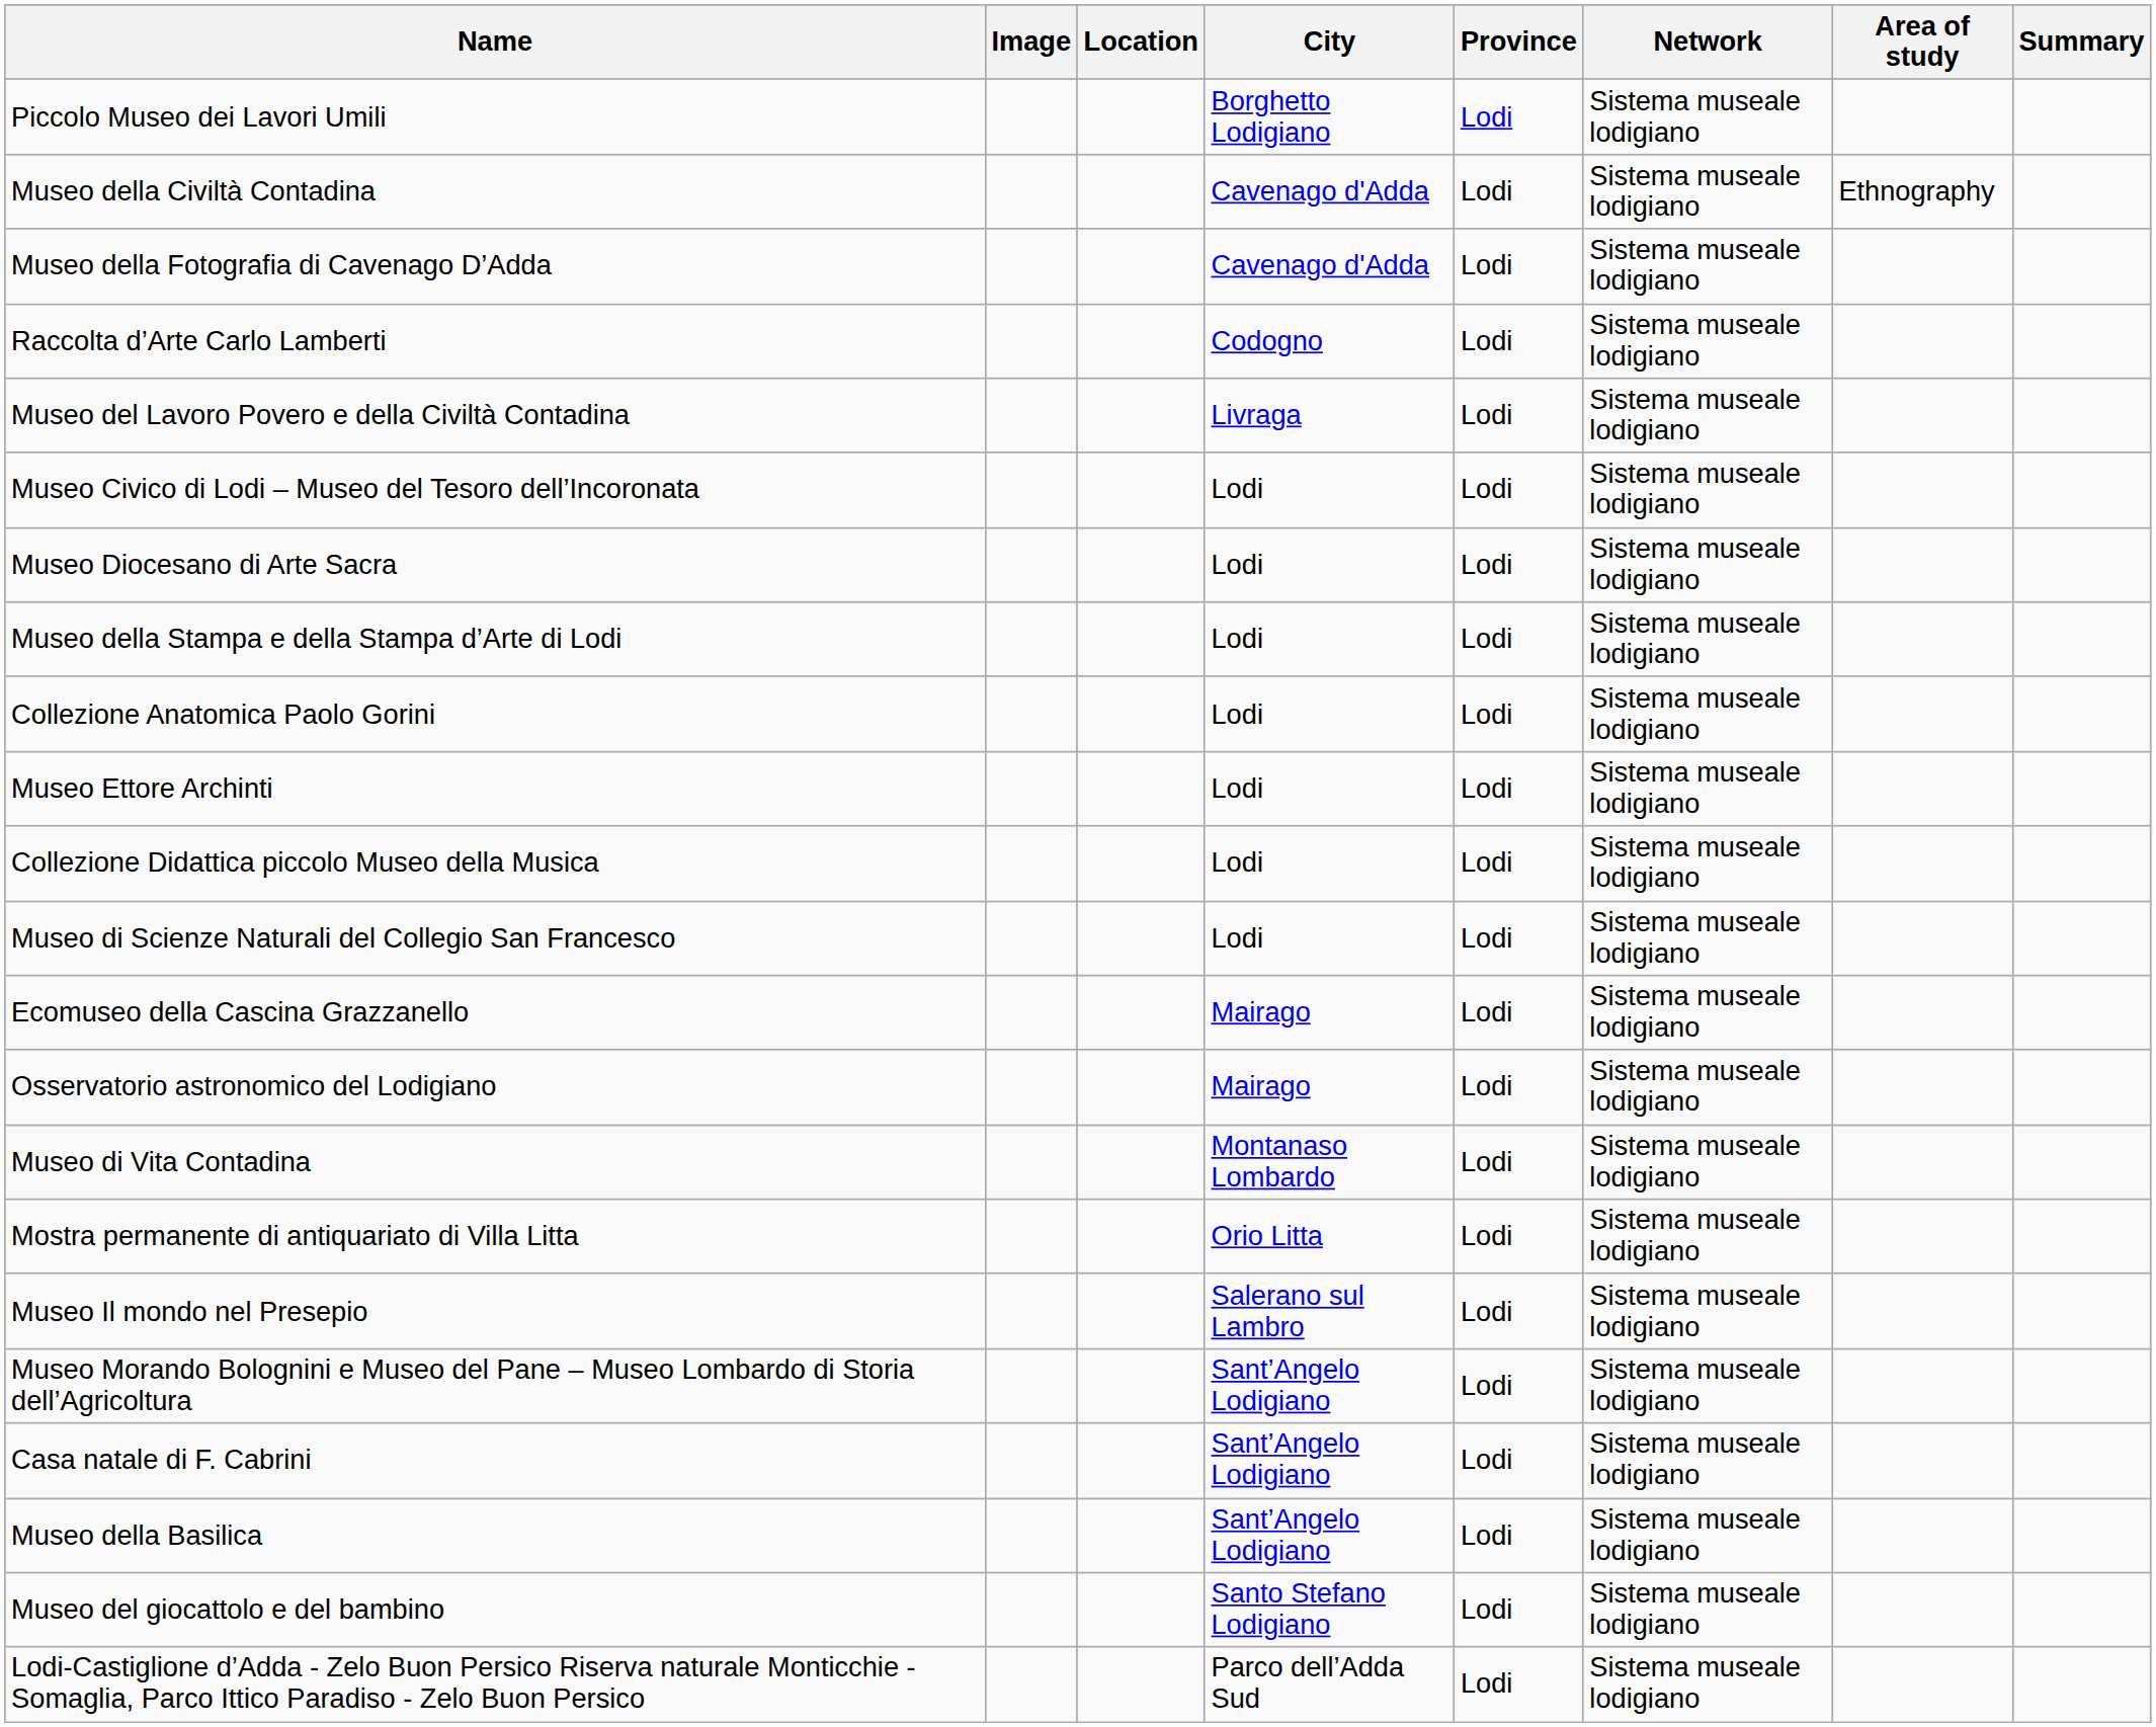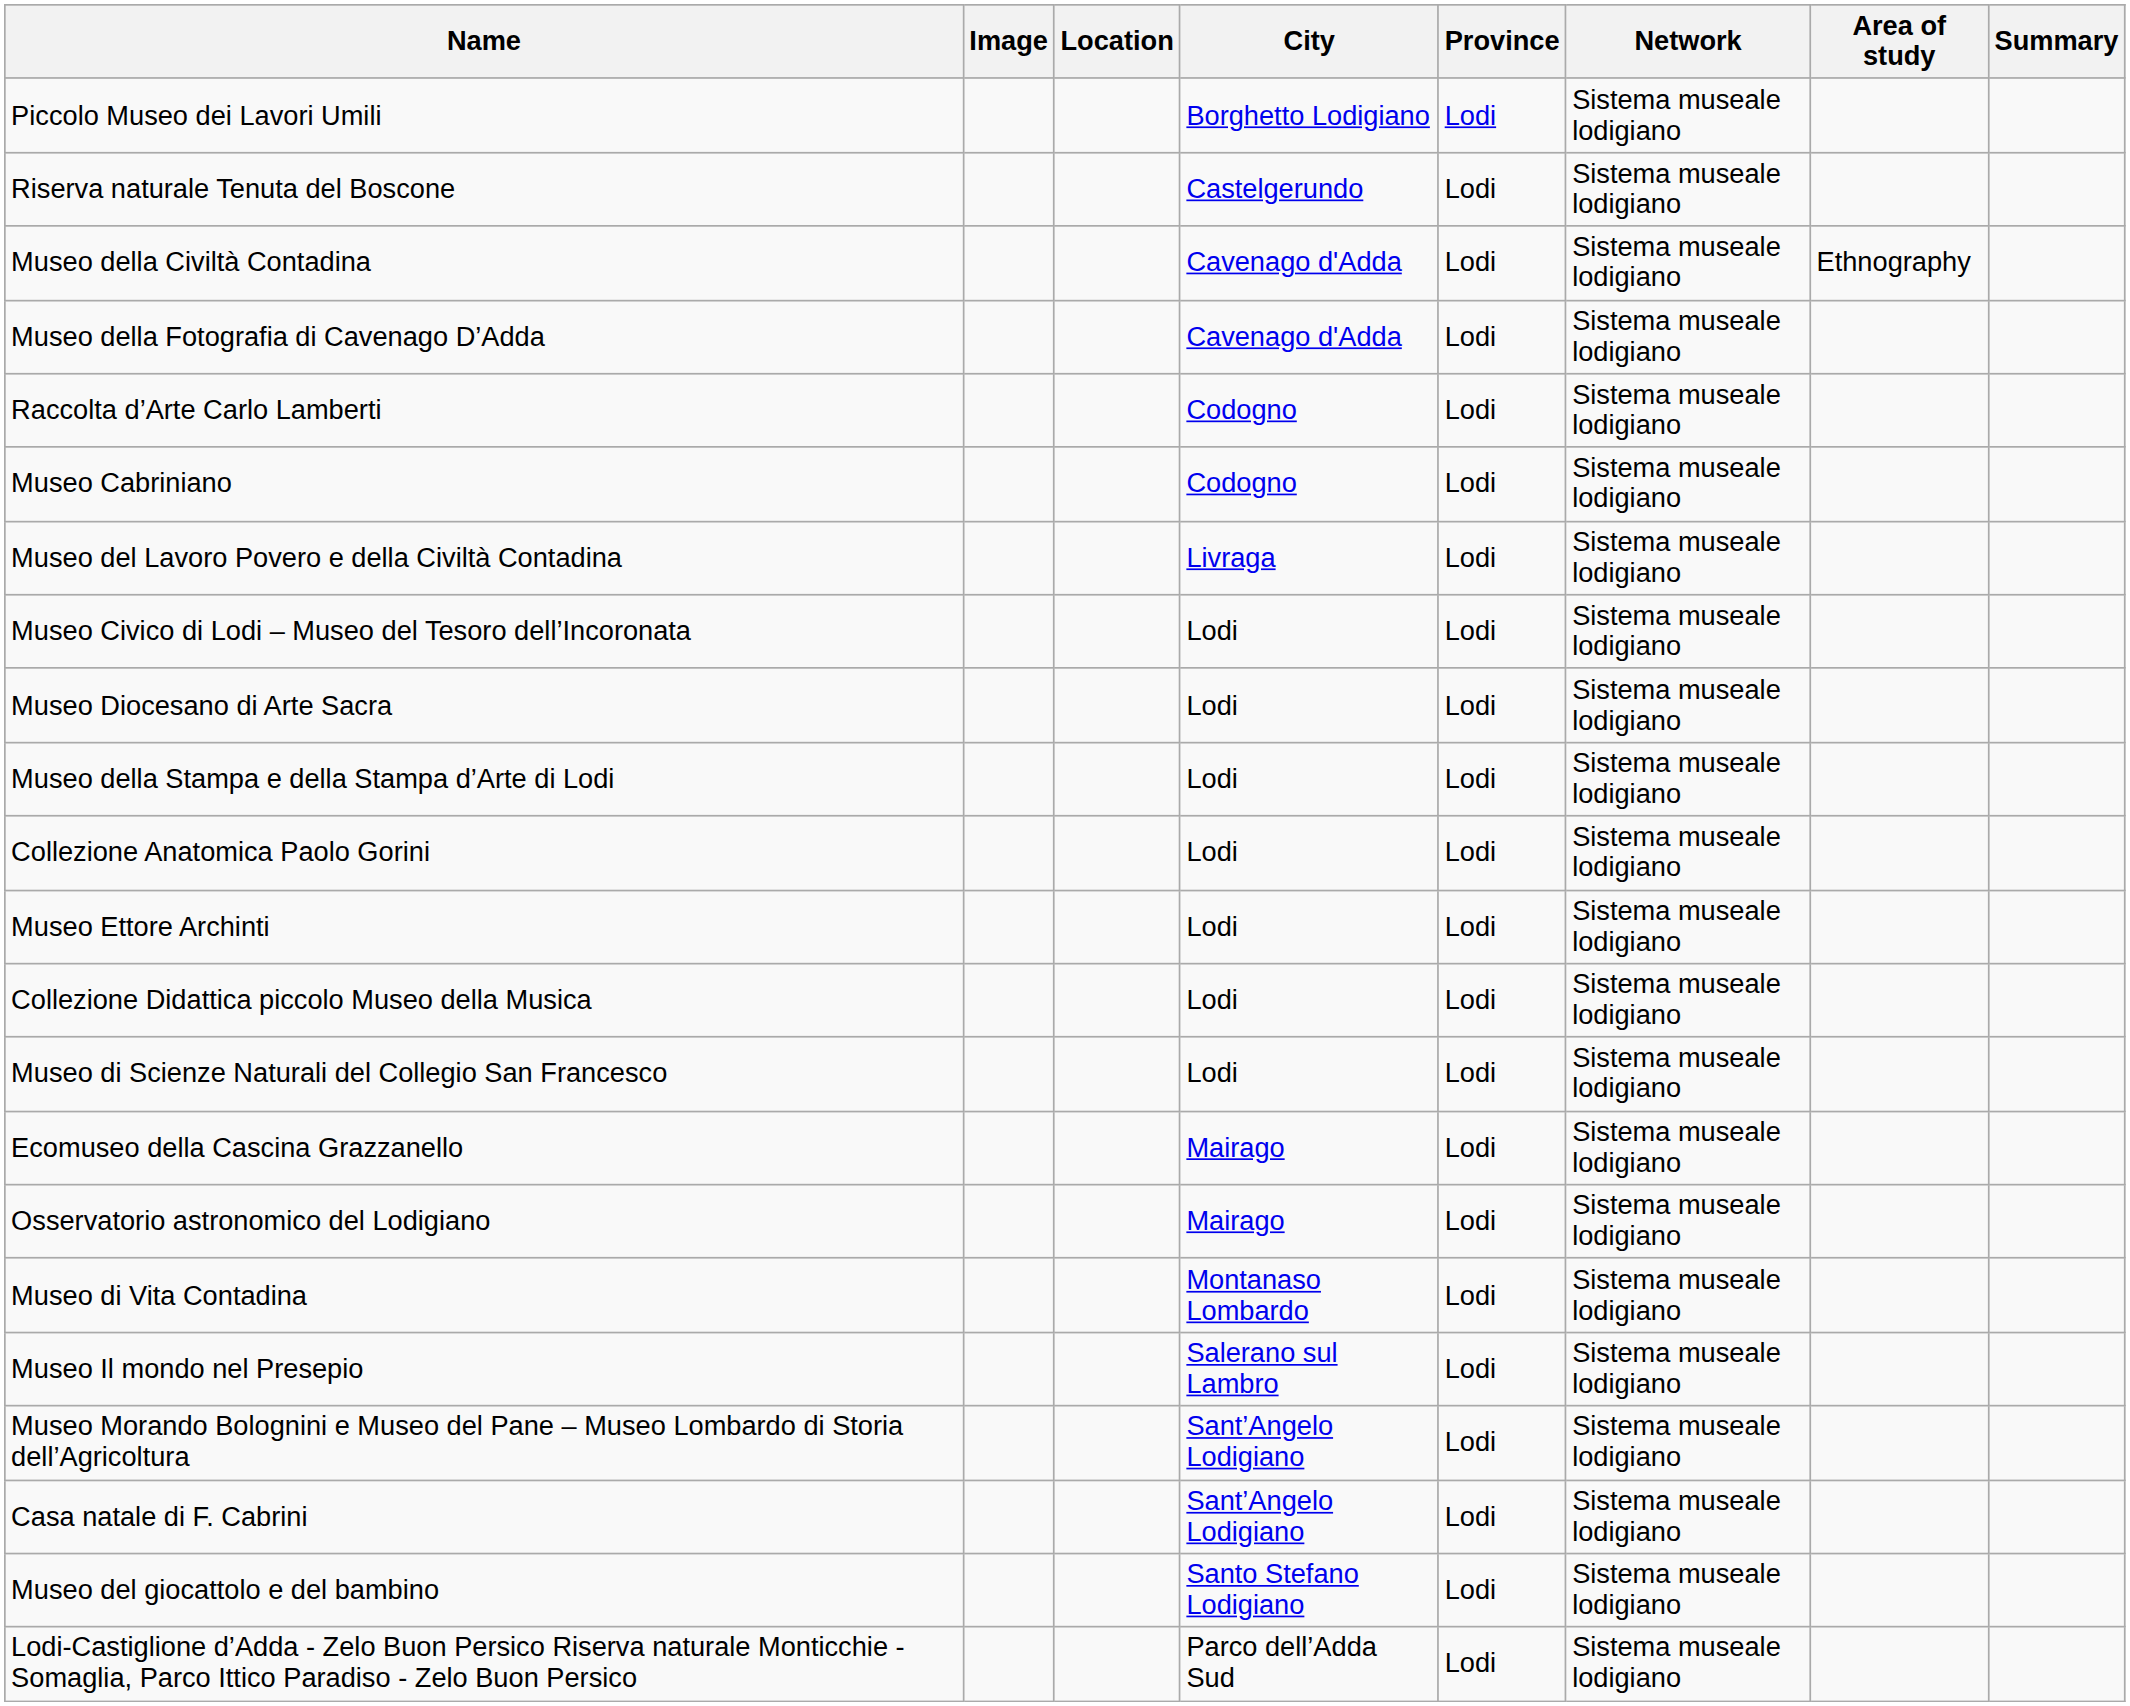+ row: Riserva naturale Tenuta del Boscone | Castelgerundo | Lodi | Sistema museale lodigiano
+ row: Museo Cabriniano | Codogno | Lodi | Sistema museale lodigiano
- row: Mostra permanente di antiquariato di Villa Litta | Orio Litta | Lodi | Sistema museale lodigiano
- row: Museo della Basilica | Sant’Angelo Lodigiano | Lodi | Sistema museale lodigiano
